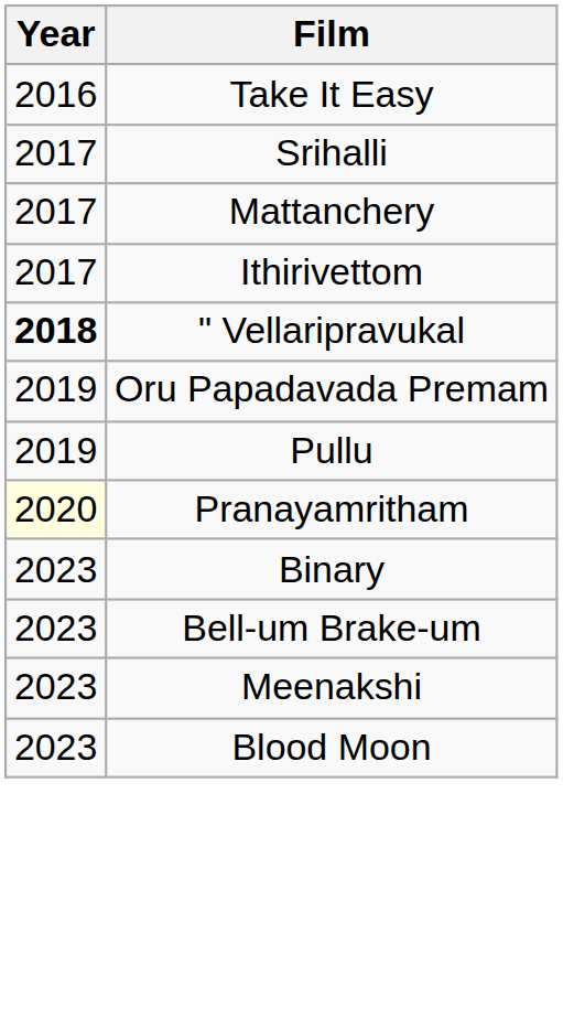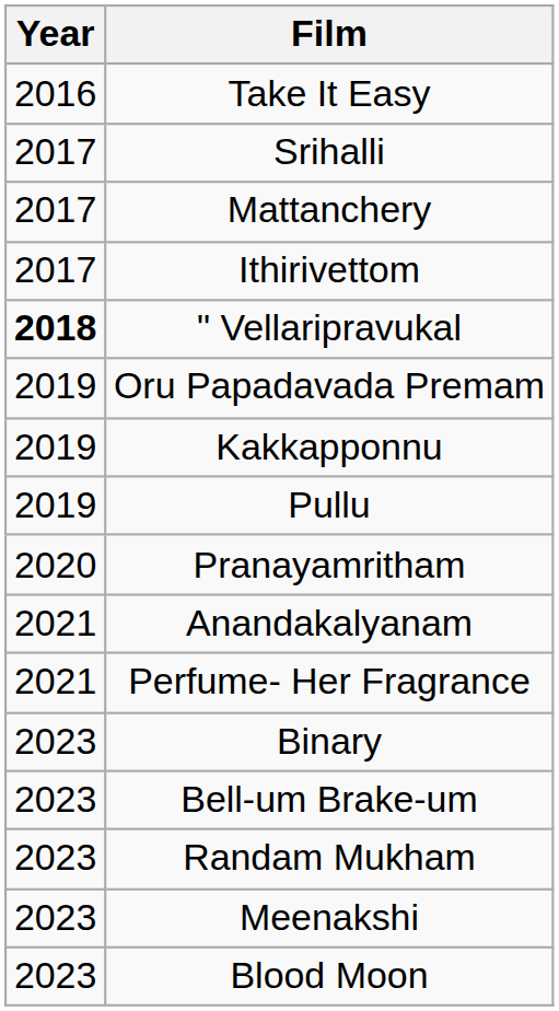+ row: 2019 | Kakkapponnu
Pranayamritham | Year: lightyellow background -> no background
+ row: 2021 | Anandakalyanam
+ row: 2021 | Perfume- Her Fragrance
+ row: 2023 | Randam Mukham
